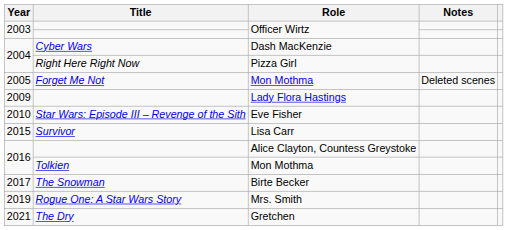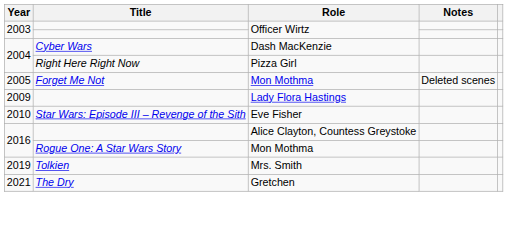- row: 2015 | Survivor | Lisa Carr
2016 / Mon Mothma | Title: Tolkien -> Rogue One: A Star Wars Story
- row: 2017 | The Snowman | Birte Becker
Mrs. Smith | Title: Rogue One: A Star Wars Story -> Tolkien
